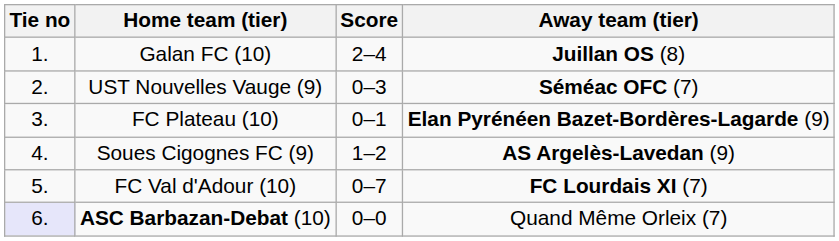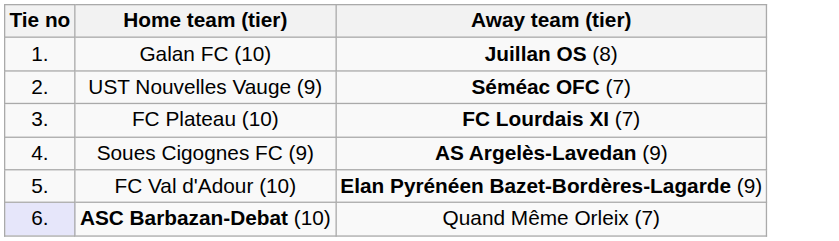- column: Score | 2–4 | 0–3 | 0–1 | 1–2 | 0–7 | 0–0
FC Plateau (10) | Away team (tier): Elan Pyrénéen Bazet-Bordères-Lagarde (9) -> FC Lourdais XI (7)
FC Val d'Adour (10) | Away team (tier): FC Lourdais XI (7) -> Elan Pyrénéen Bazet-Bordères-Lagarde (9)
